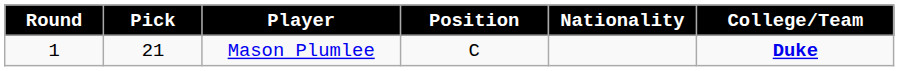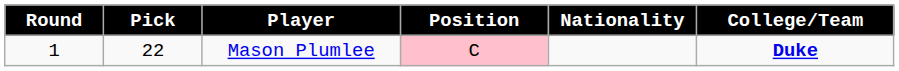Mason Plumlee | Pick: 21 -> 22
Mason Plumlee | Position: no background -> pink background
